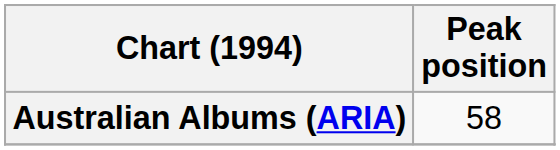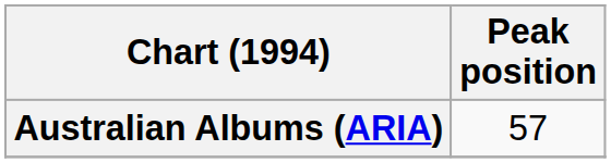Australian Albums (ARIA) | Peak position: 58 -> 57
